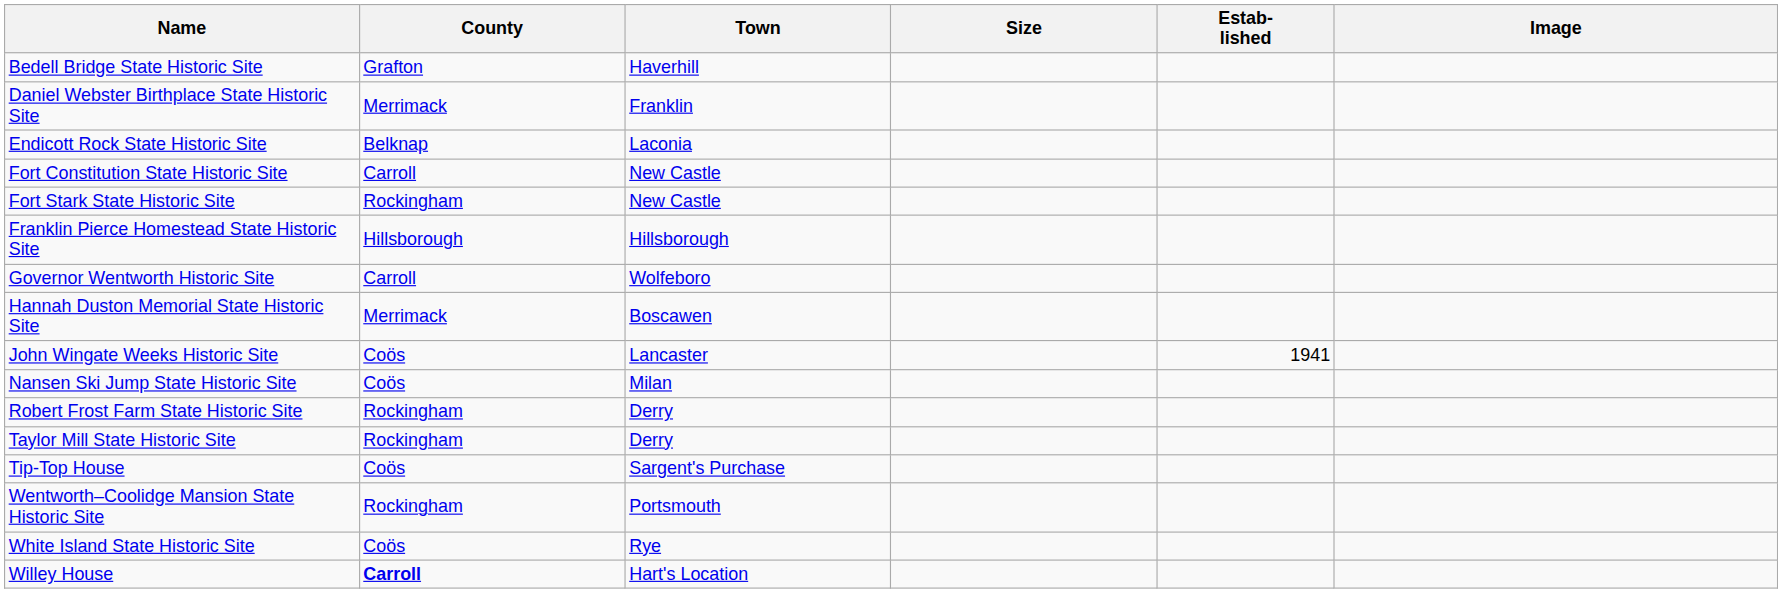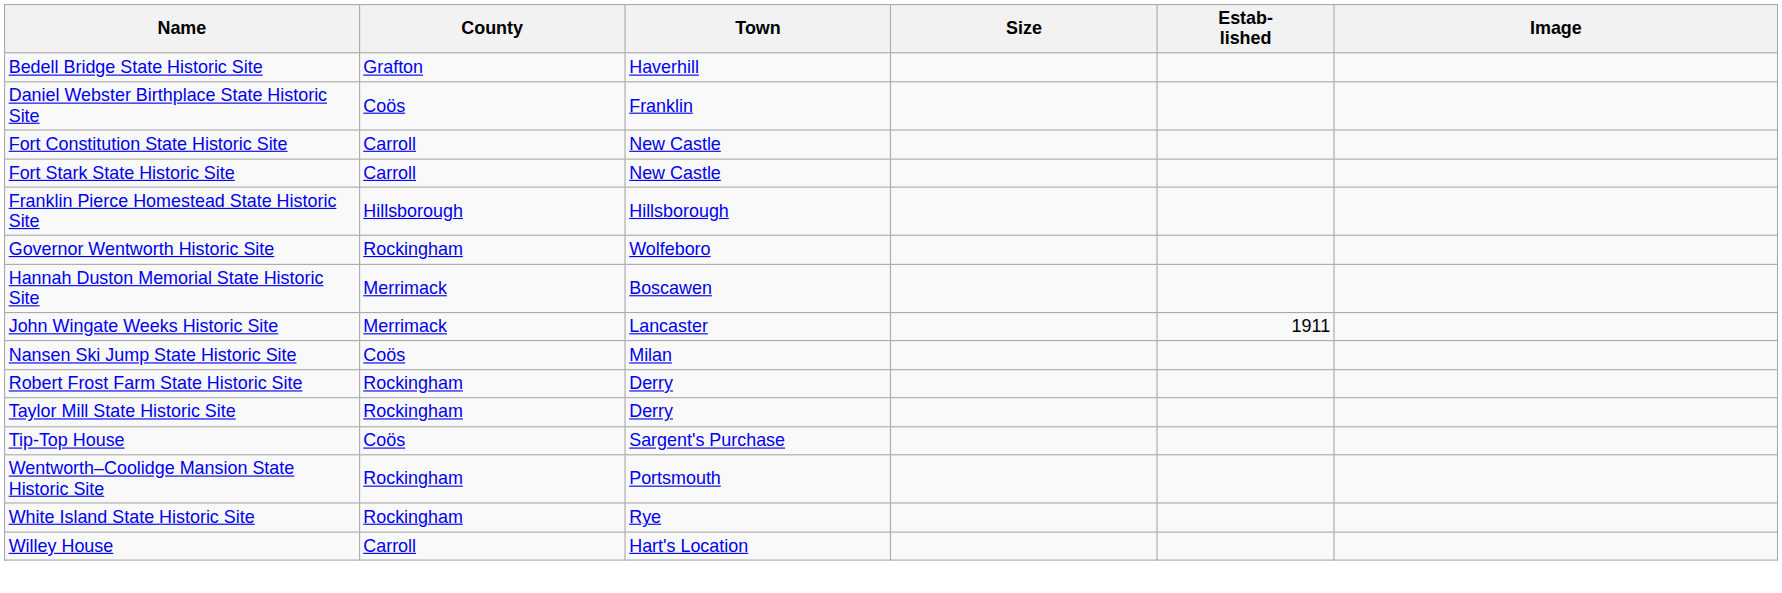Daniel Webster Birthplace State Historic Site | County: Merrimack -> Coös
- row: Endicott Rock State Historic Site | Belknap | Laconia
Fort Stark State Historic Site | County: Rockingham -> Carroll
Governor Wentworth Historic Site | County: Carroll -> Rockingham
John Wingate Weeks Historic Site | County: Coös -> Merrimack
John Wingate Weeks Historic Site | Estab- lished: 1941 -> 1911
White Island State Historic Site | County: Coös -> Rockingham
Willey House | County: bold -> normal
